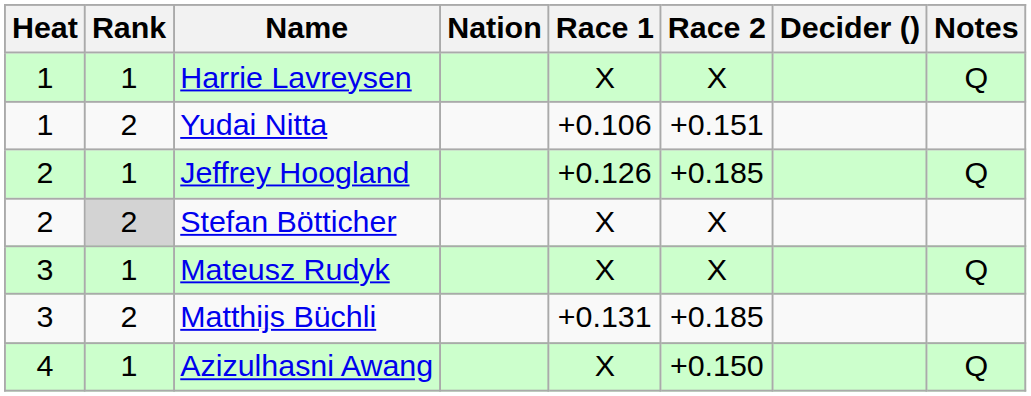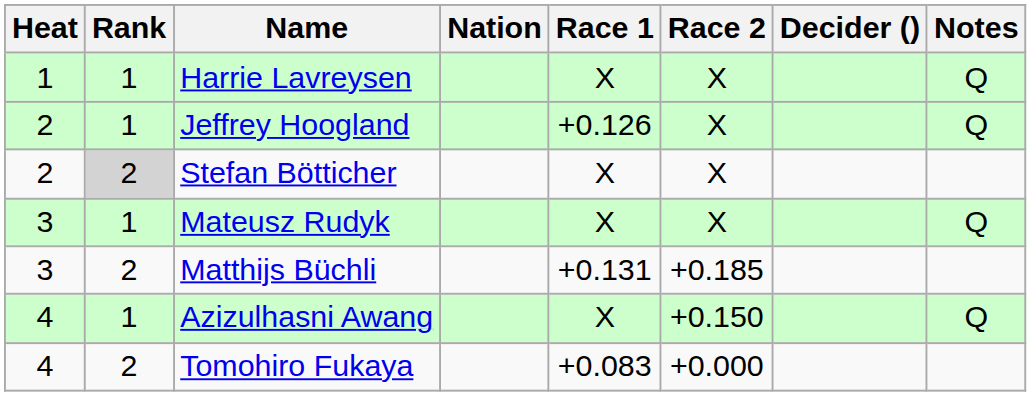- row: 1 | 2 | Yudai Nitta | +0.106 | +0.151
Jeffrey Hoogland | Race 2: +0.185 -> X
+ row: 4 | 2 | Tomohiro Fukaya | +0.083 | +0.000
